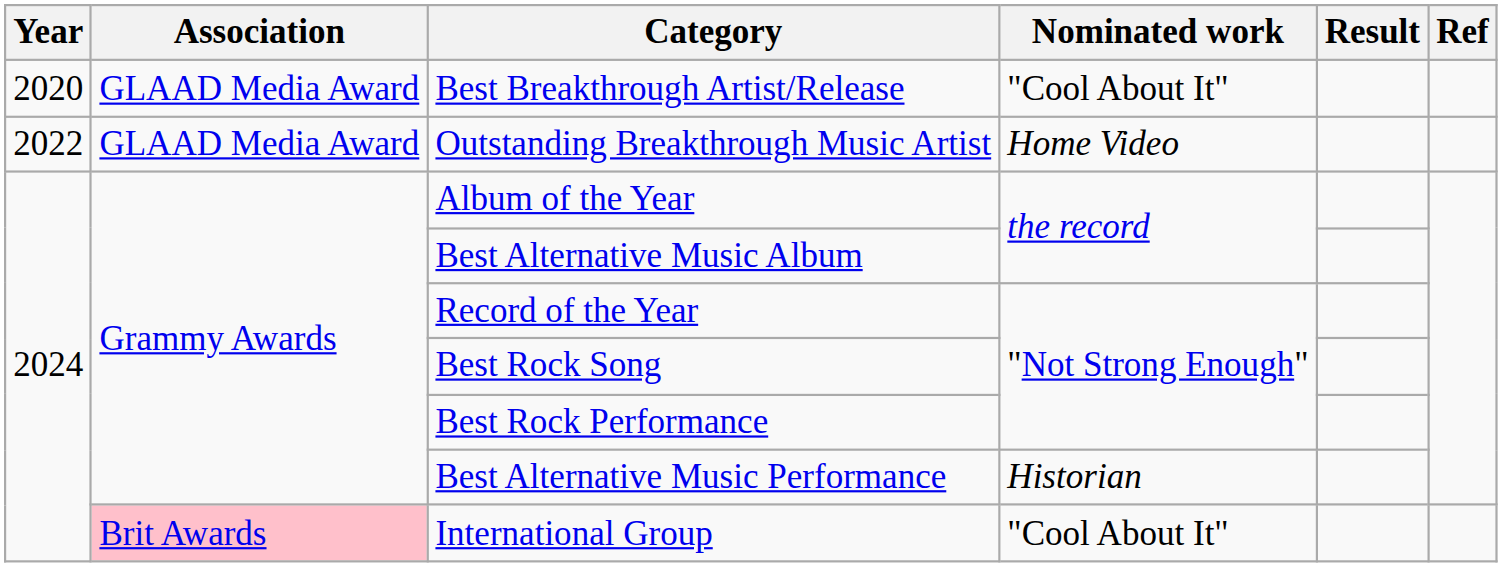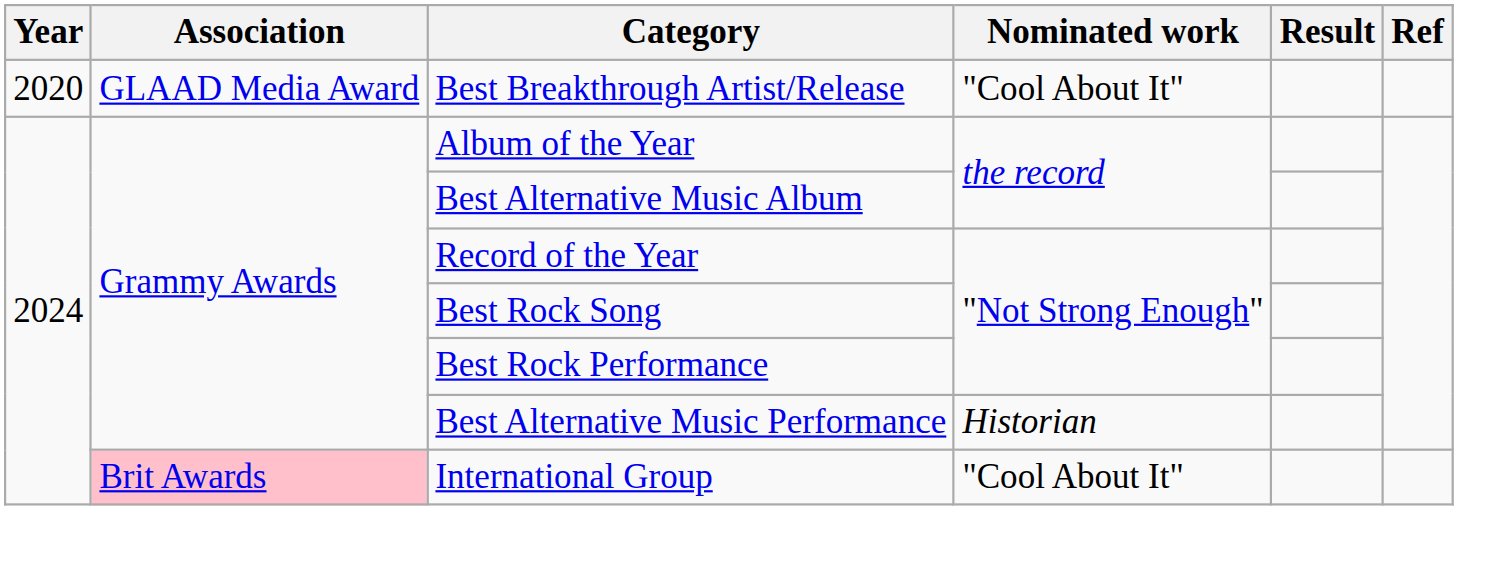- row: 2022 | GLAAD Media Award | Outstanding Breakthrough Music Artist | Home Video
